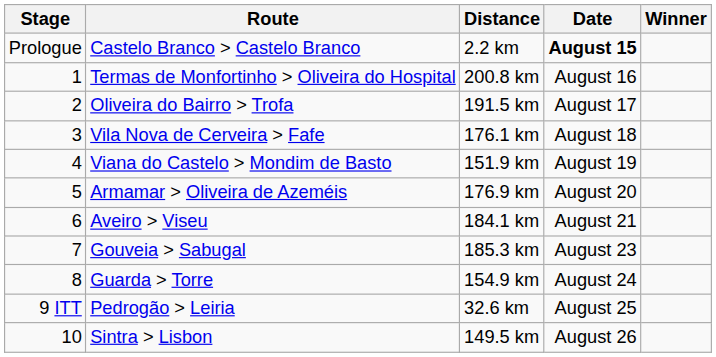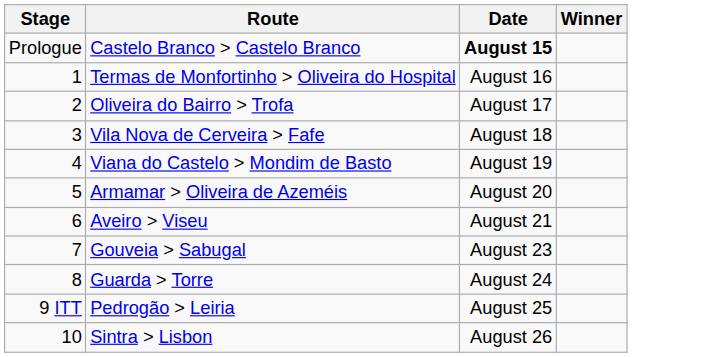- column: Distance | 2.2 km | 200.8 km | 191.5 km | 176.1 km | 151.9 km | 176.9 km | 184.1 km | 185.3 km | 154.9 km | 32.6 km | 149.5 km
